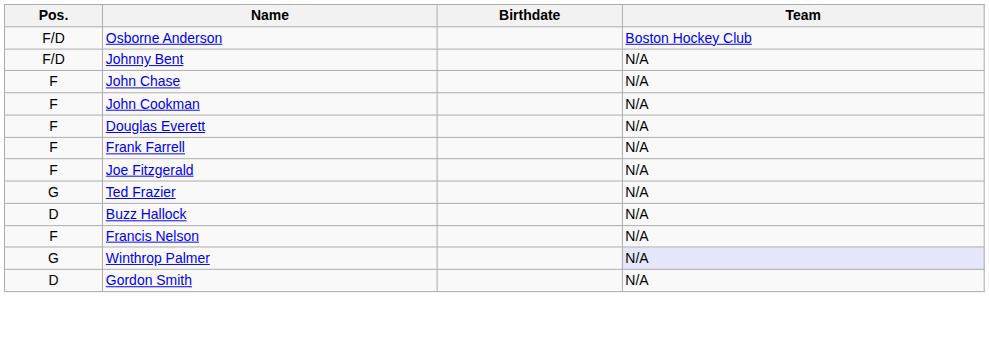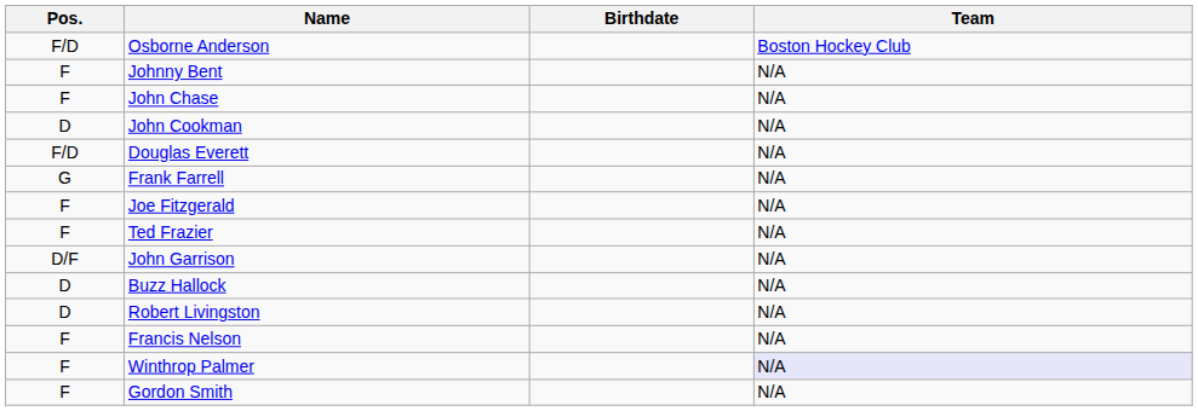Johnny Bent | Pos.: F/D -> F
John Cookman | Pos.: F -> D
Douglas Everett | Pos.: F -> F/D
Frank Farrell | Pos.: F -> G
Ted Frazier | Pos.: G -> F
+ row: D/F | John Garrison | N/A
+ row: D | Robert Livingston | N/A
Winthrop Palmer | Pos.: G -> F
Gordon Smith | Pos.: D -> F
